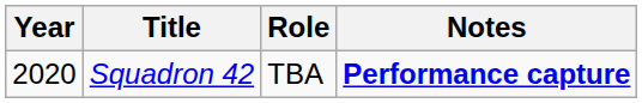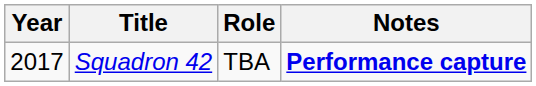Squadron 42 | Year: 2020 -> 2017
